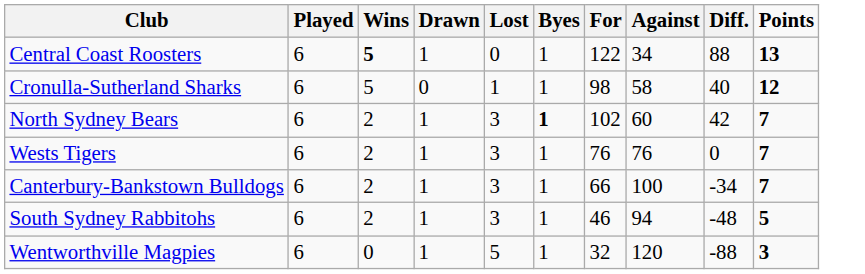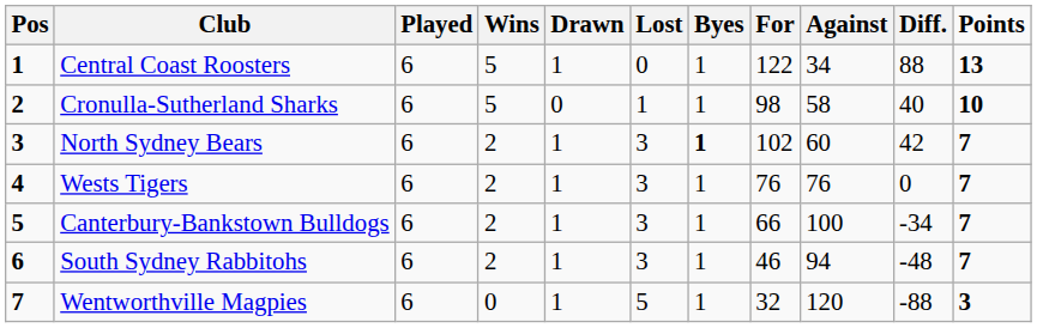+ column: Pos | 1 | 2 | 3 | 4 | 5 | 6 | 7
Central Coast Roosters | Wins: bold -> normal
Cronulla-Sutherland Sharks | Points: 12 -> 10
South Sydney Rabbitohs | Points: 5 -> 7
